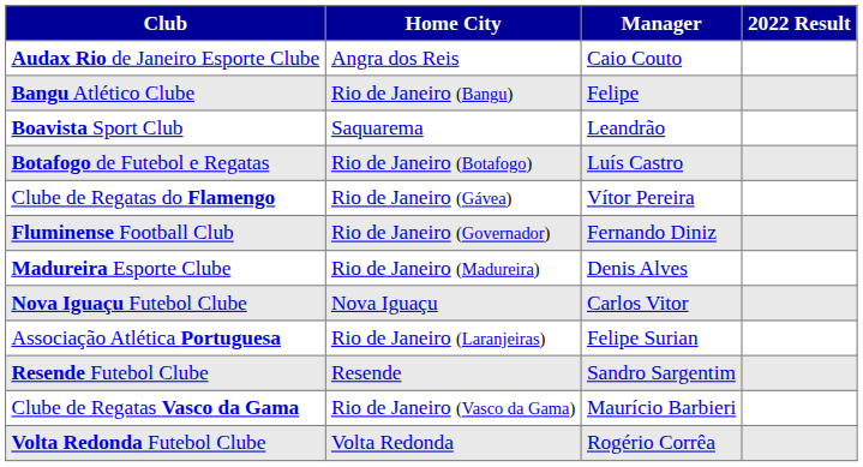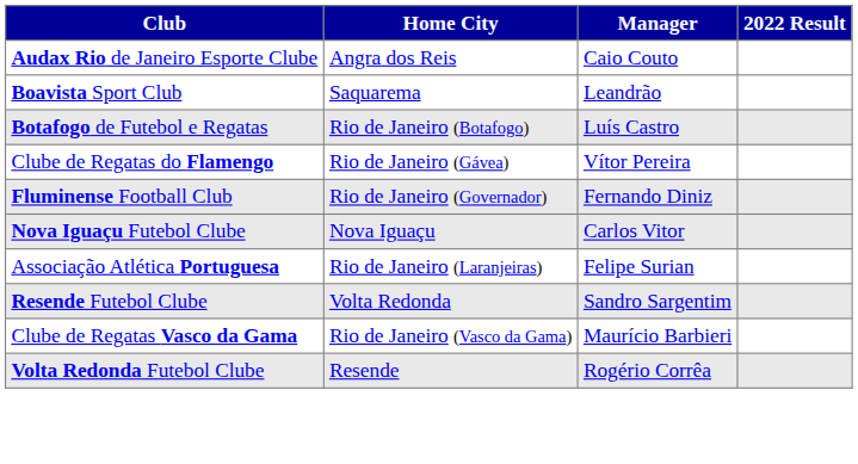- row: Bangu Atlético Clube | Rio de Janeiro (Bangu) | Felipe
- row: Madureira Esporte Clube | Rio de Janeiro (Madureira) | Denis Alves
Resende Futebol Clube | Home City: Resende -> Volta Redonda
Volta Redonda Futebol Clube | Home City: Volta Redonda -> Resende
